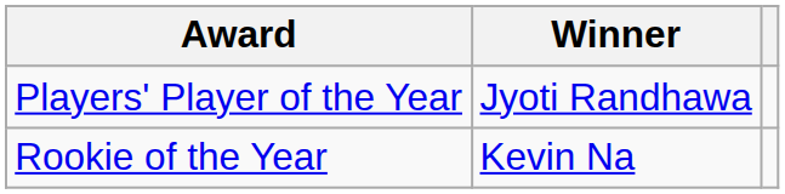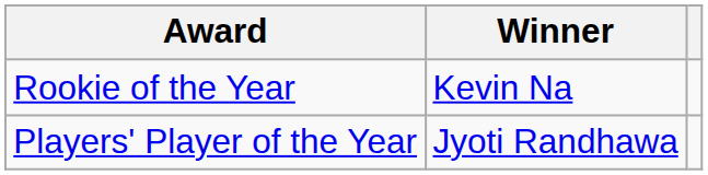rows swapped: Players' Player of the Year <-> Rookie of the Year
